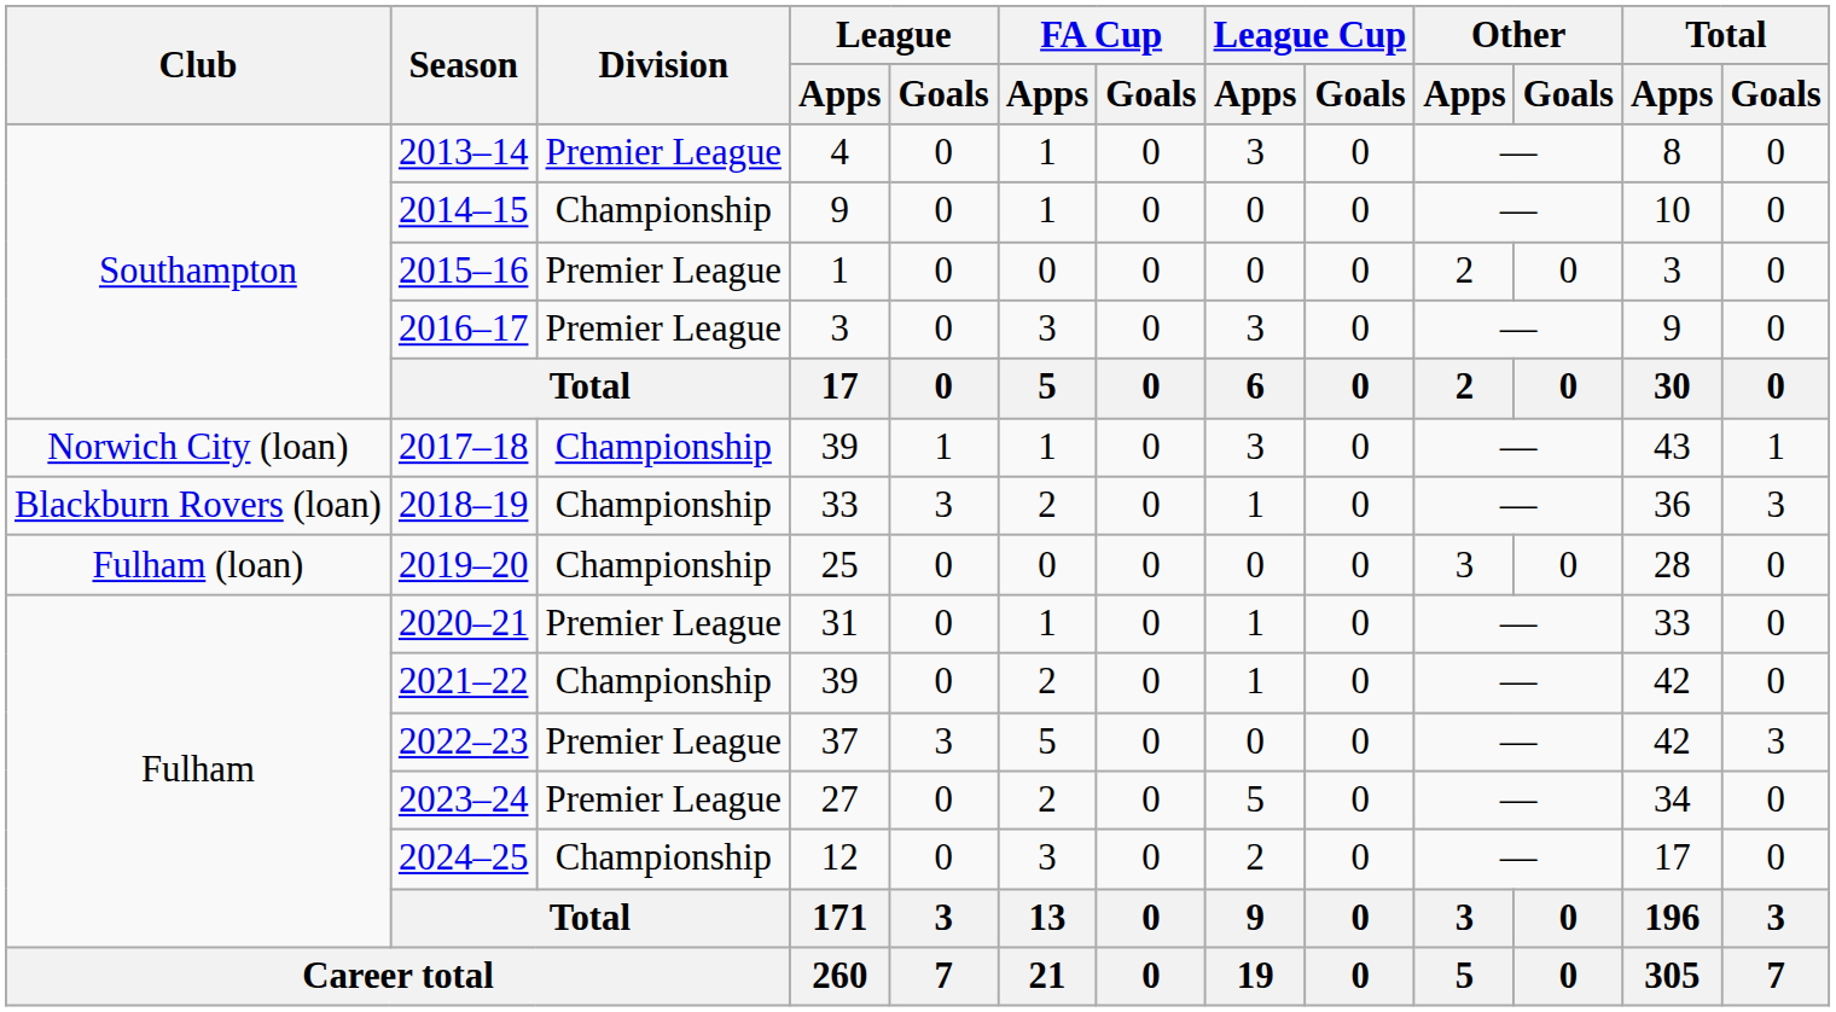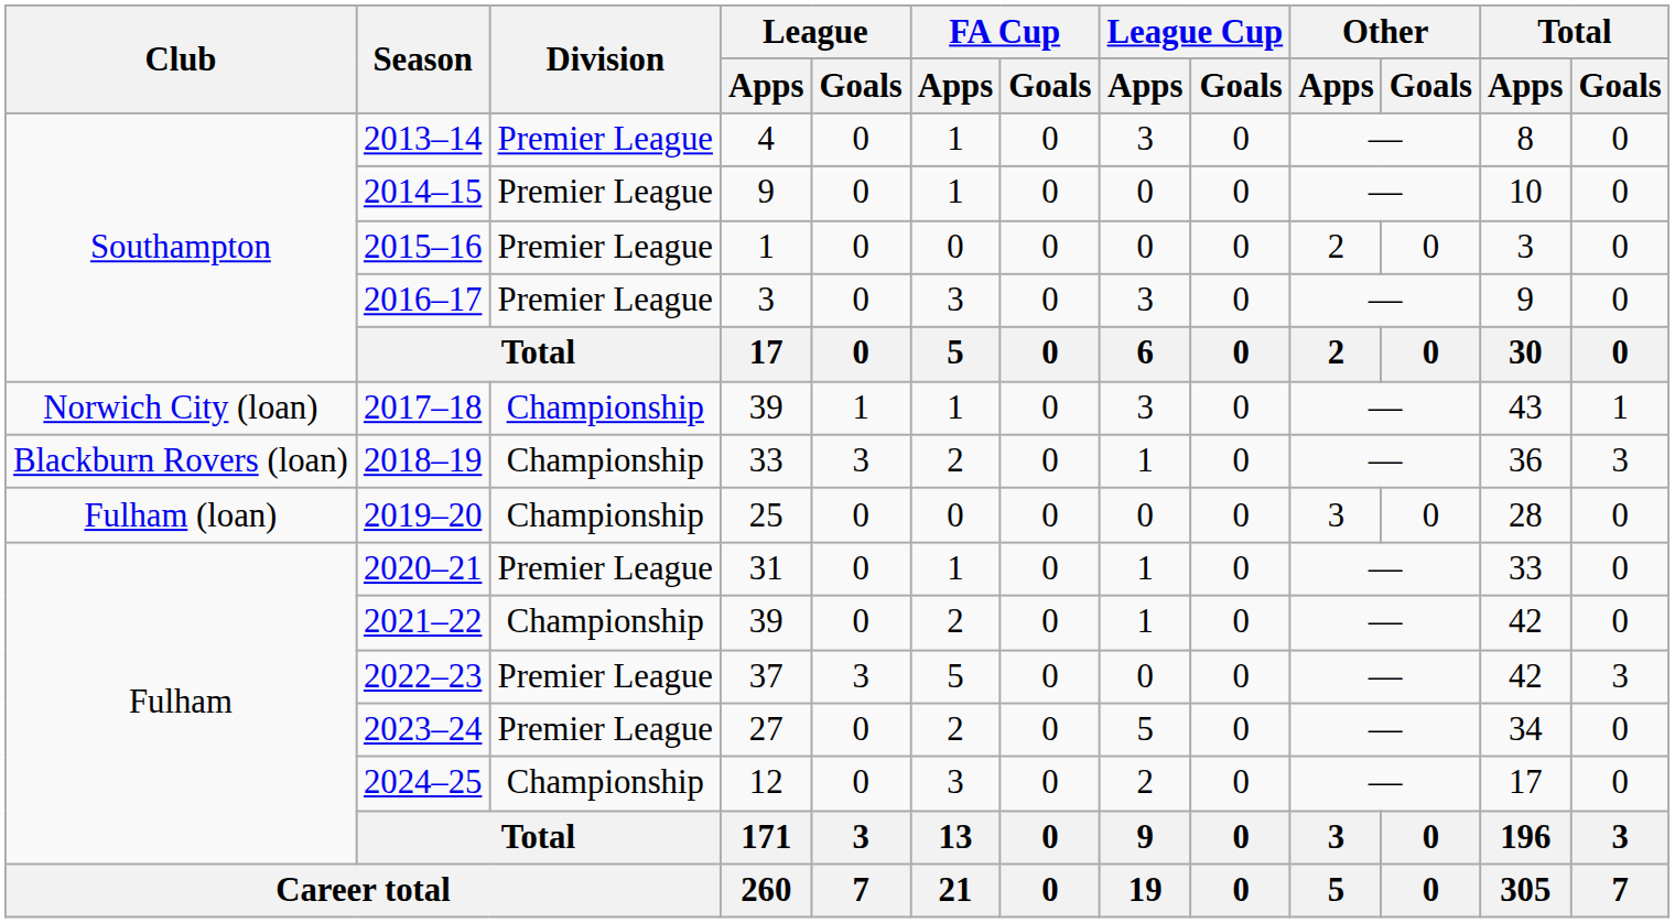2014–15 | Division: Championship -> Premier League
